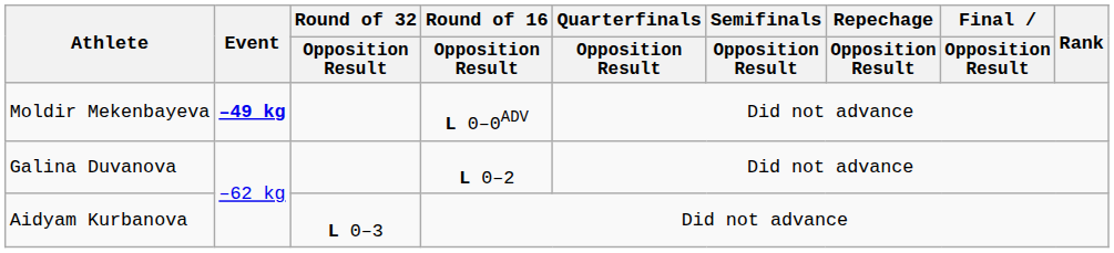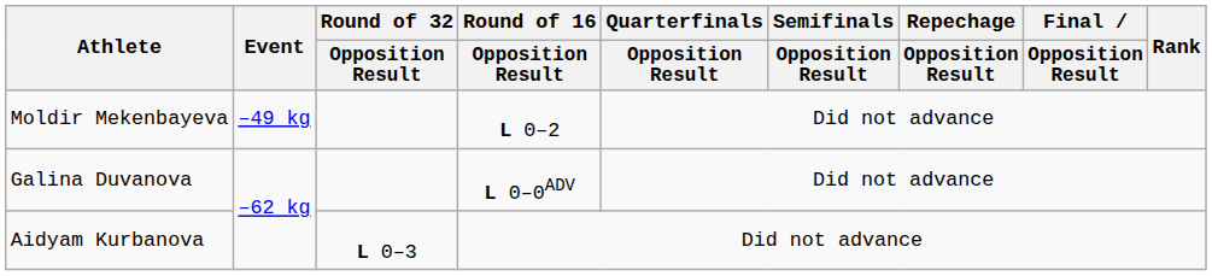Moldir Mekenbayeva | Event: bold -> normal
Moldir Mekenbayeva | Round of 16 / Opposition Result: L 0–0ADV -> L 0–2
Galina Duvanova | Round of 16 / Opposition Result: L 0–2 -> L 0–0ADV
